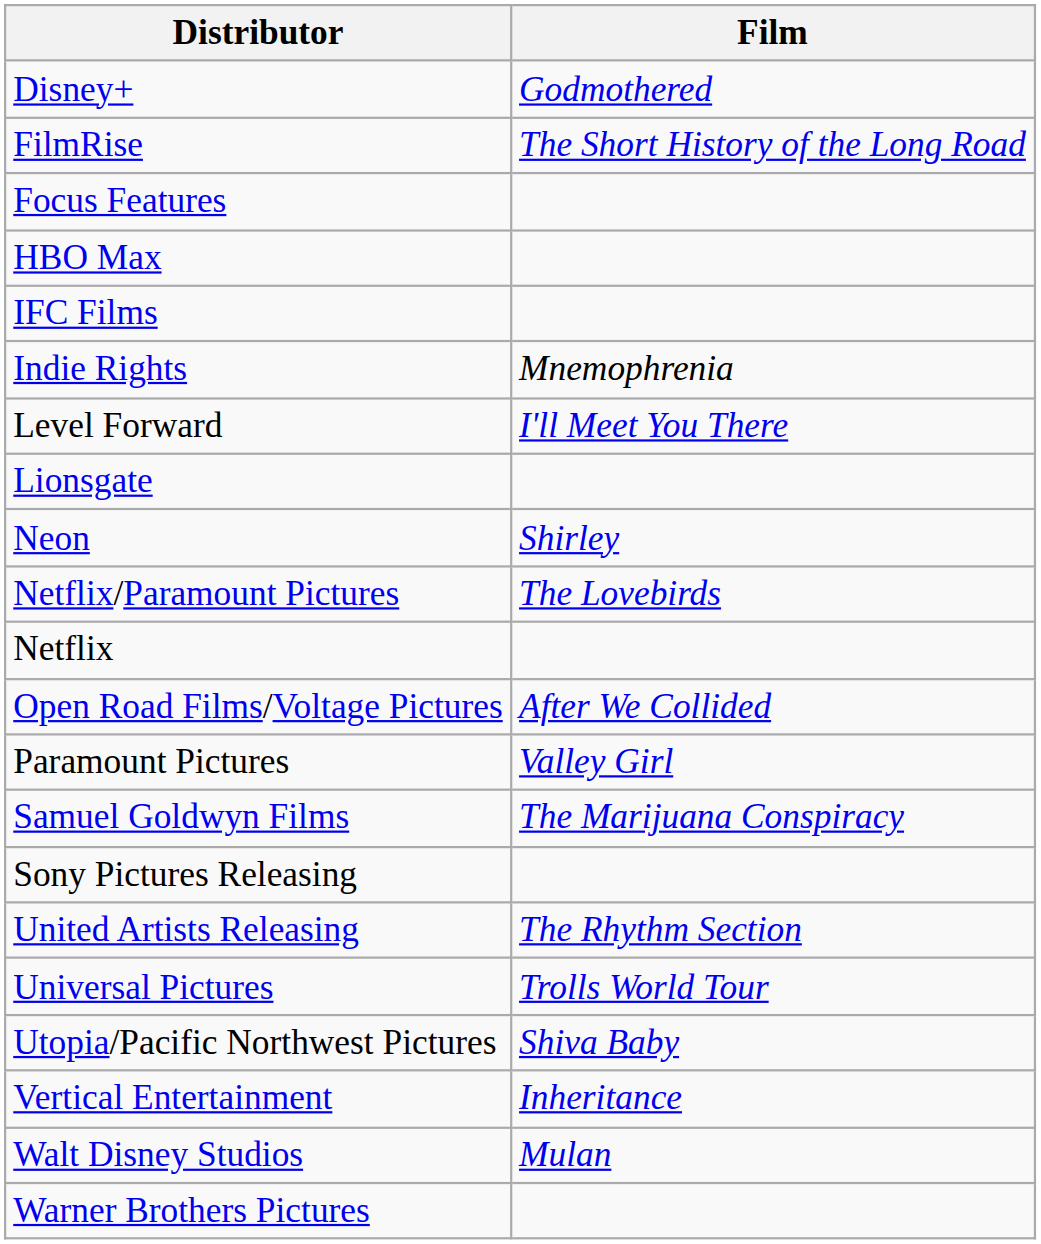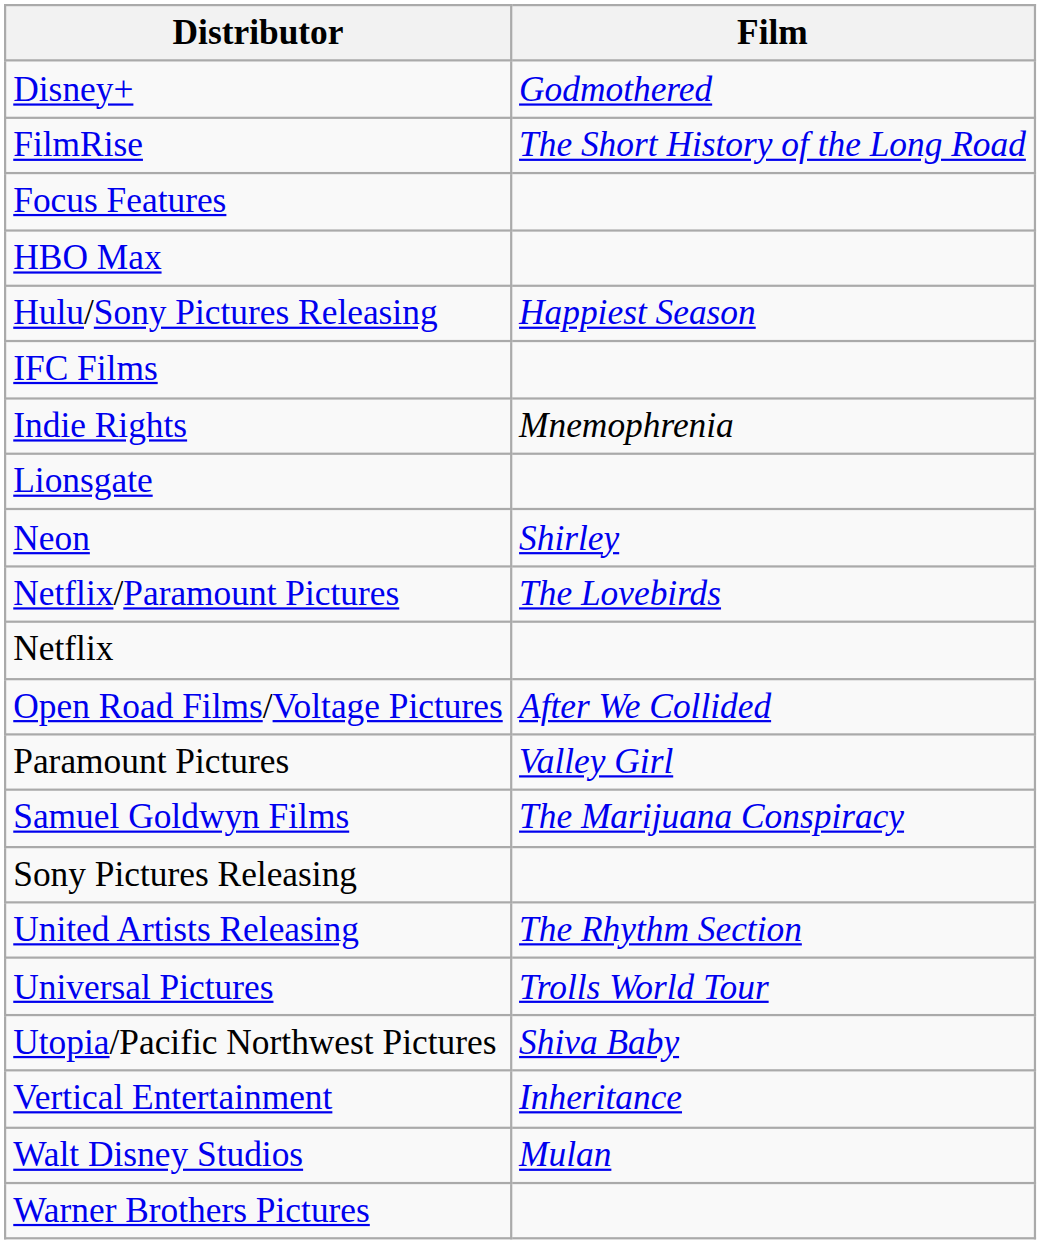+ row: Hulu/Sony Pictures Releasing | Happiest Season
- row: Level Forward | I'll Meet You There
